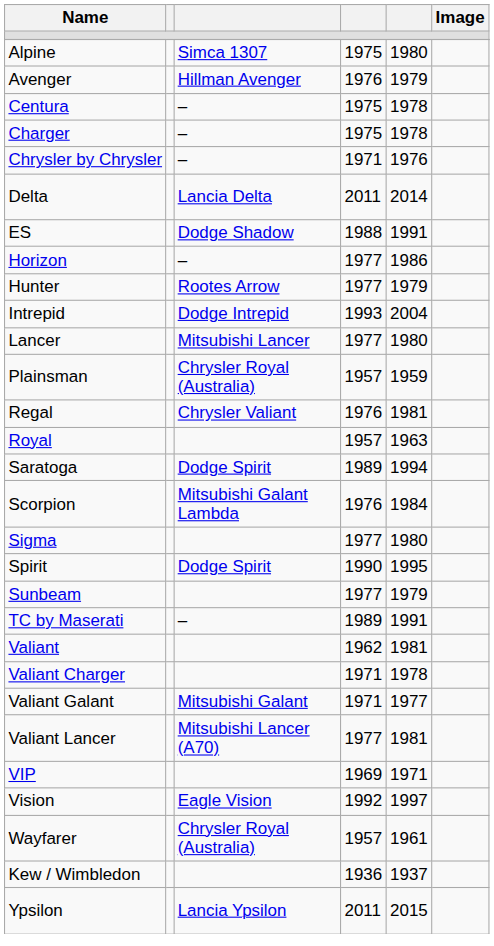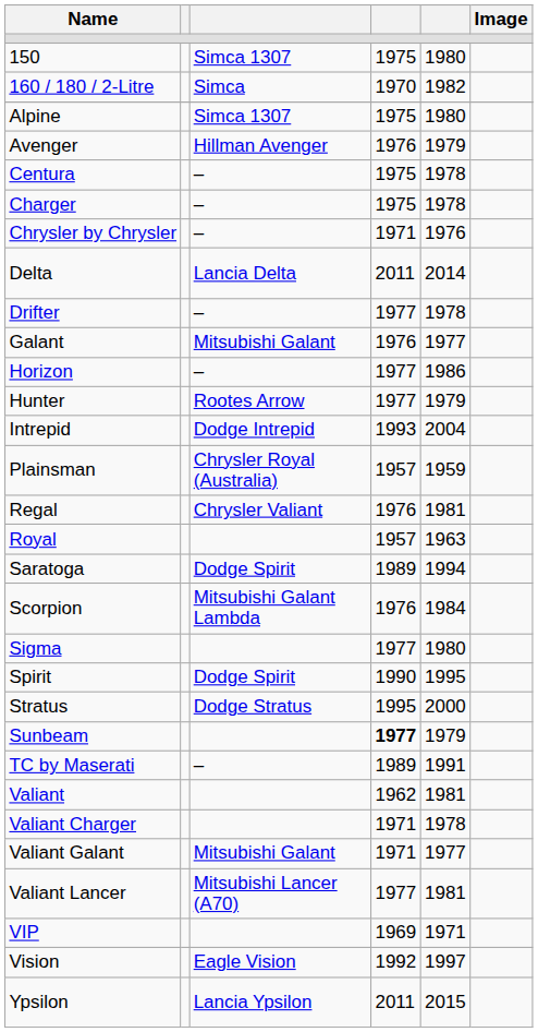+ row: 150 | Simca 1307 | 1975 | 1980
+ row: 160 / 180 / 2-Litre | Simca | 1970 | 1982
+ row: Drifter | – | 1977 | 1978
- row: ES | Dodge Shadow | 1988 | 1991
+ row: Galant | Mitsubishi Galant | 1976 | 1977
- row: Lancer | Mitsubishi Lancer | 1977 | 1980
+ row: Stratus | Dodge Stratus | 1995 | 2000
Sunbeam | column 4: normal -> bold
- row: Wayfarer | Chrysler Royal (Australia) | 1957 | 1961
- row: Kew / Wimbledon | 1936 | 1937
